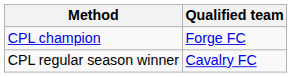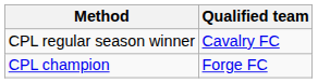rows swapped: CPL champion <-> CPL regular season winner
